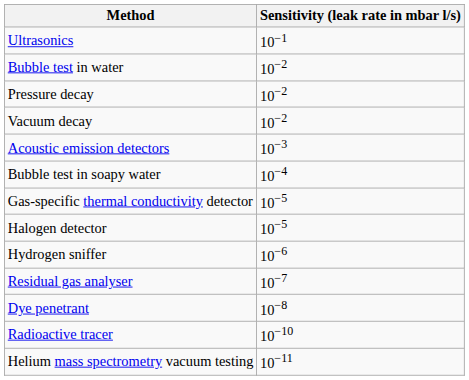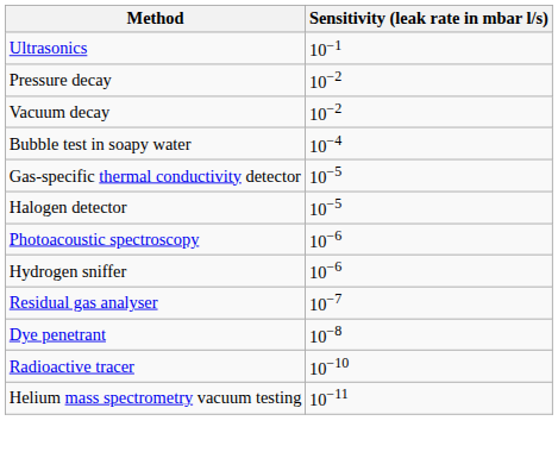- row: Bubble test in water | 10−2
- row: Acoustic emission detectors | 10−3
+ row: Photoacoustic spectroscopy | 10−6
